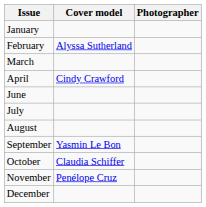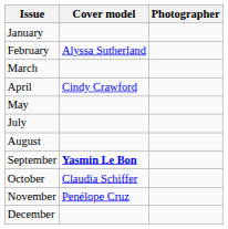+ row: May
- row: June
September | Cover model: normal -> bold
